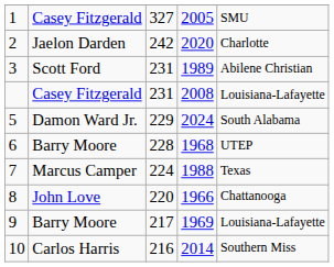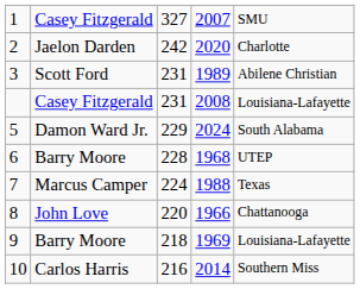1 | column 4: 2005 -> 2007
9 | column 3: 217 -> 218
